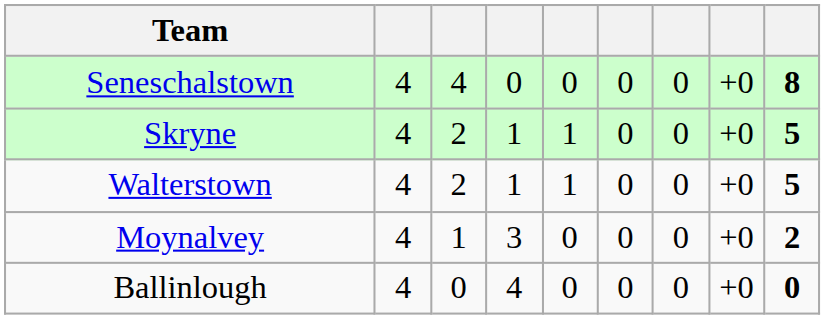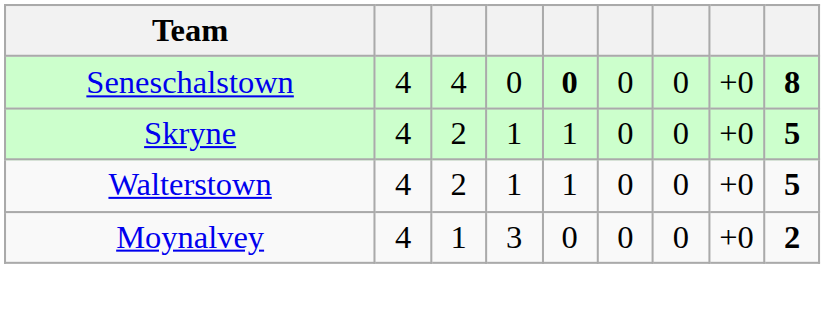Seneschalstown | column 5: normal -> bold
- row: Ballinlough | 4 | 0 | 4 | 0 | 0 | 0 | +0 | 0
